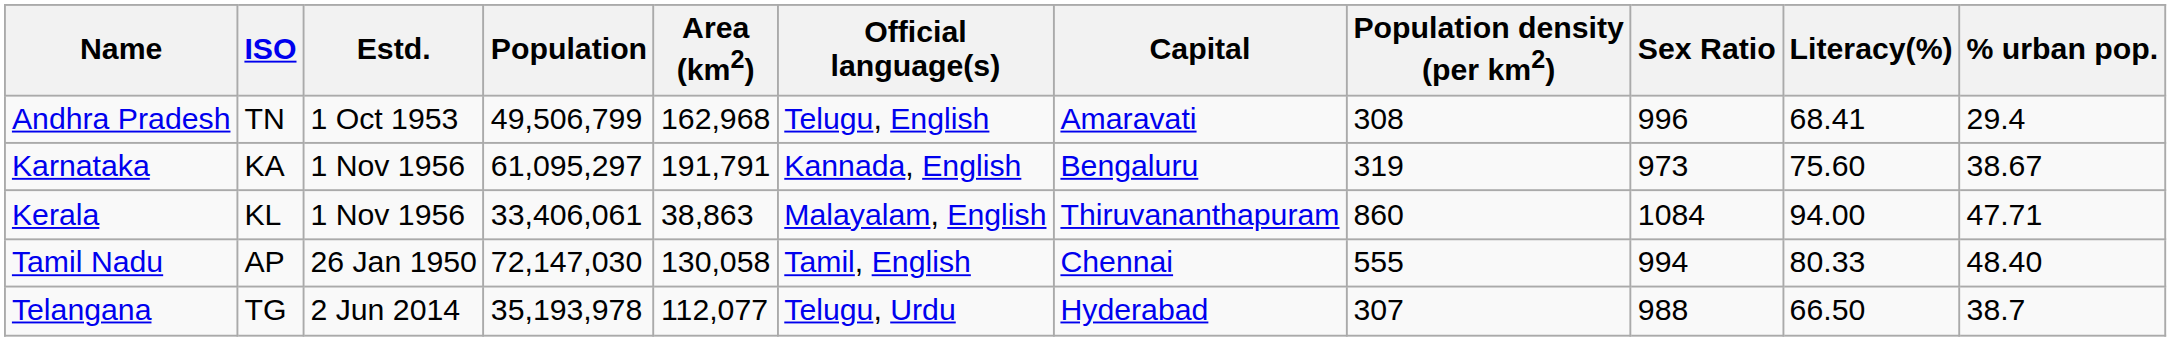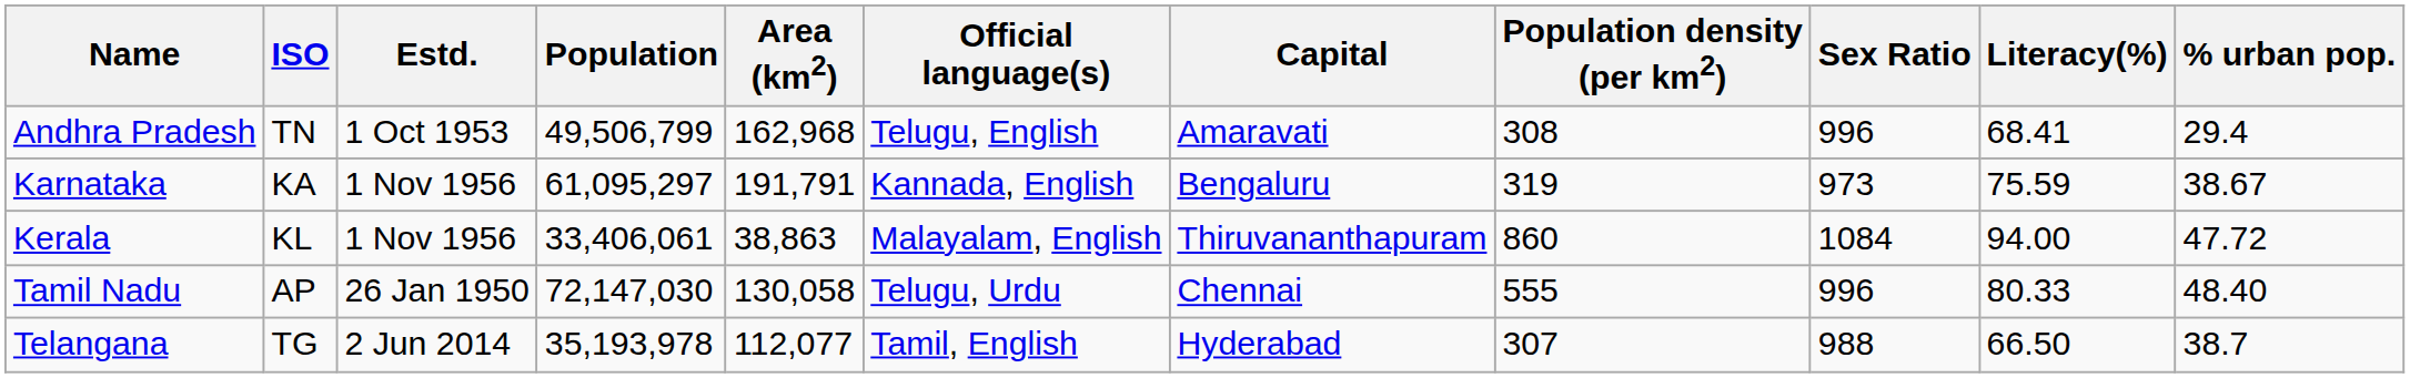Karnataka | Literacy(%): 75.60 -> 75.59
Kerala | % urban pop.: 47.71 -> 47.72
Tamil Nadu | Official language(s): Tamil, English -> Telugu, Urdu
Tamil Nadu | Sex Ratio: 994 -> 996
Telangana | Official language(s): Telugu, Urdu -> Tamil, English
